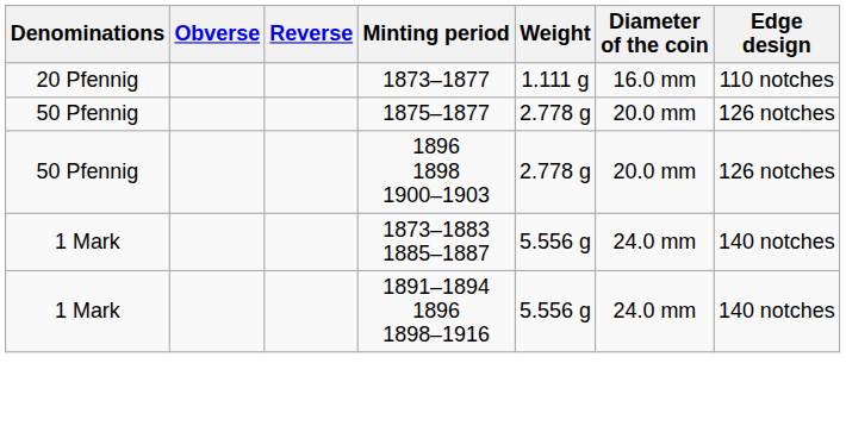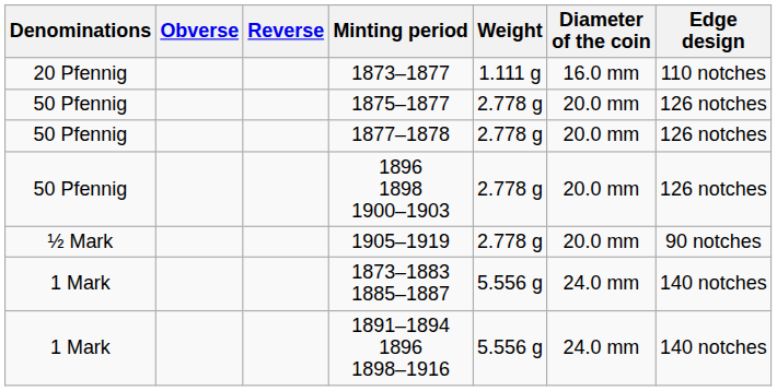+ row: 50 Pfennig | 1877–1878 | 2.778 g | 20.0 mm | 126 notches
+ row: ½ Mark | 1905–1919 | 2.778 g | 20.0 mm | 90 notches
